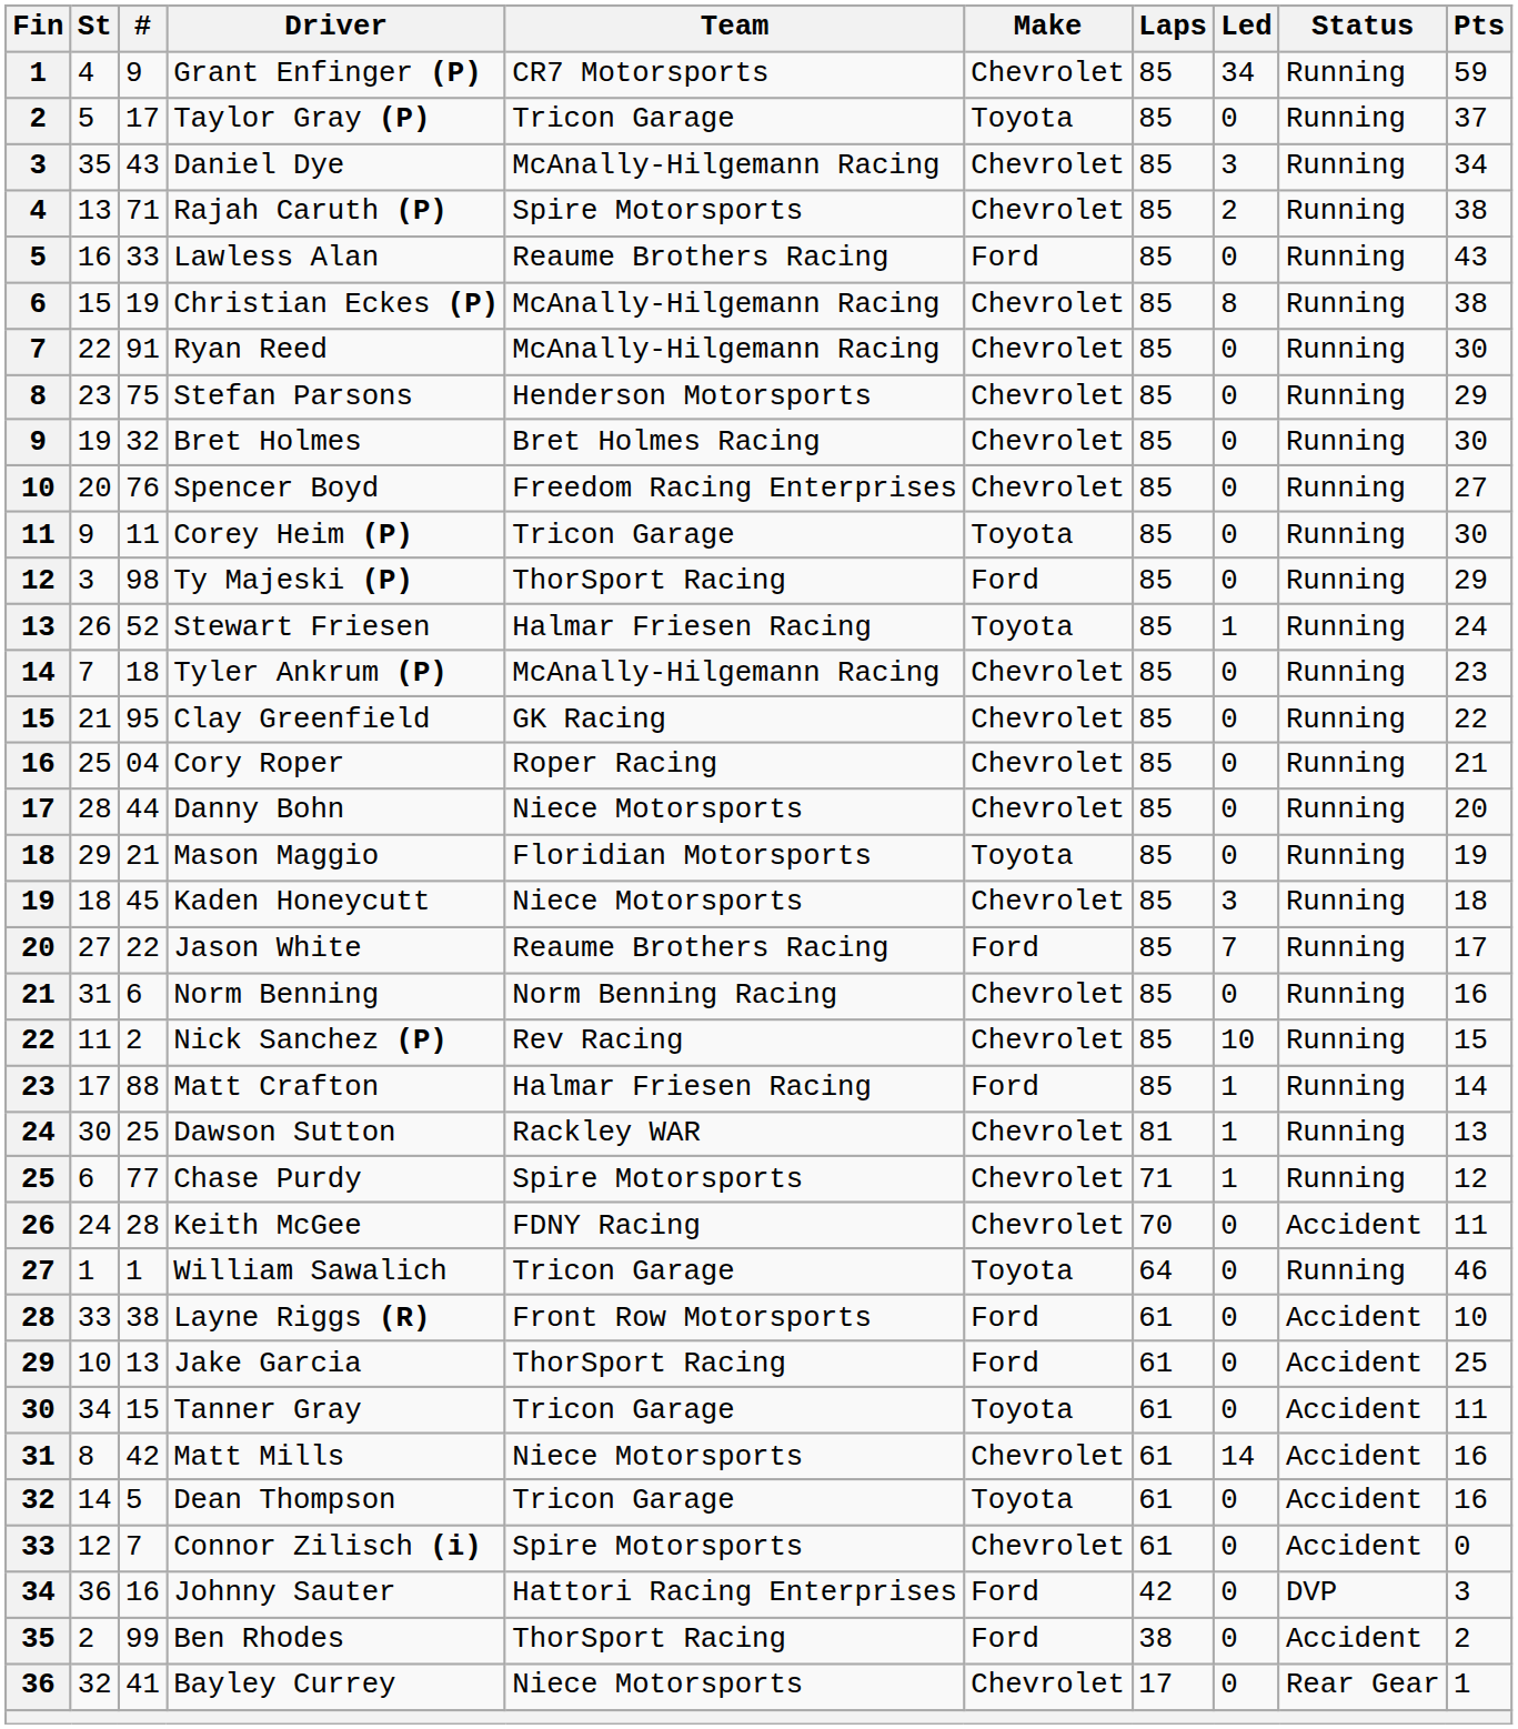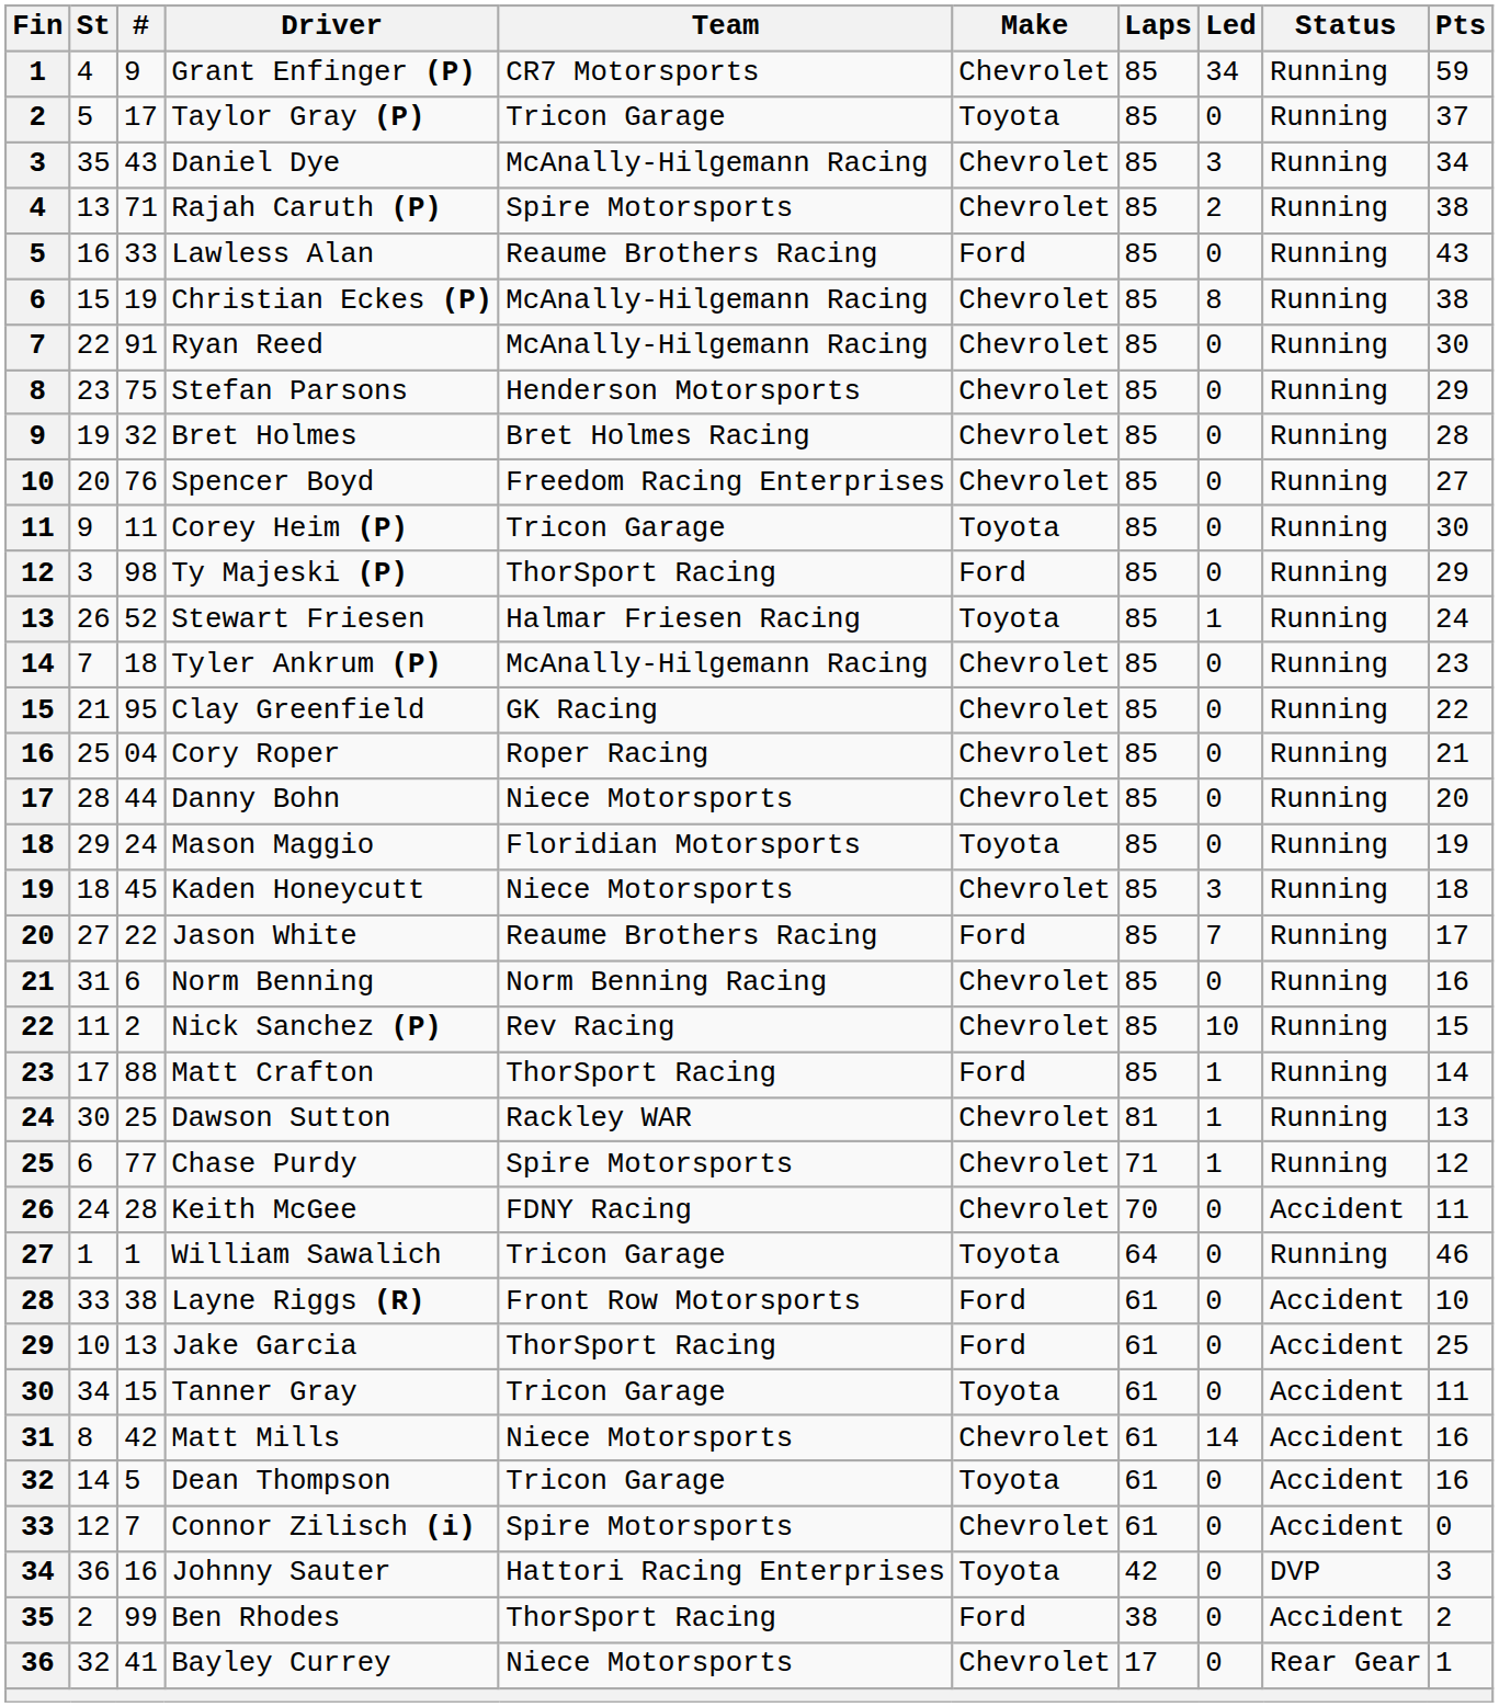Bret Holmes | Pts: 30 -> 28
Mason Maggio | #: 21 -> 24
Matt Crafton | Team: Halmar Friesen Racing -> ThorSport Racing
Johnny Sauter | Make: Ford -> Toyota
